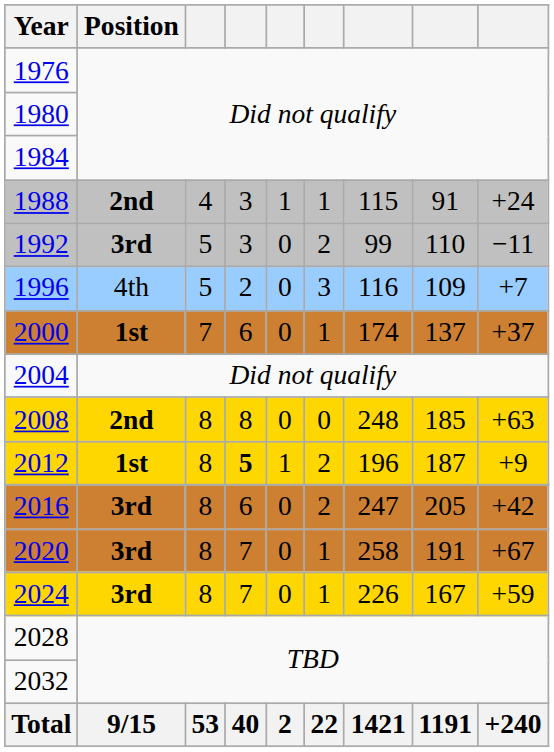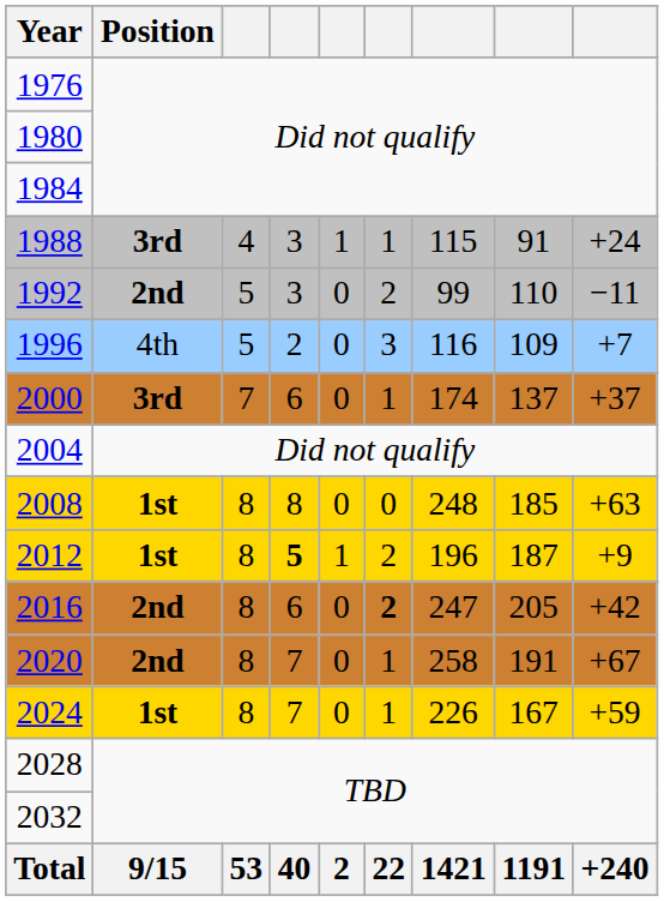1988 | Position: 2nd -> 3rd
1992 | Position: 3rd -> 2nd
2000 | Position: 1st -> 3rd
2008 | Position: 2nd -> 1st
2016 | Position: 3rd -> 2nd
2016 | column 6: normal -> bold
2020 | Position: 3rd -> 2nd
2024 | Position: 3rd -> 1st
